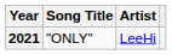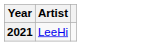- column: Song Title | "ONLY"
